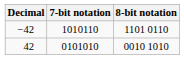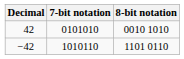rows swapped: −42 <-> 42
